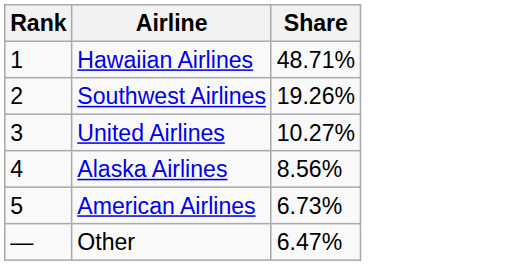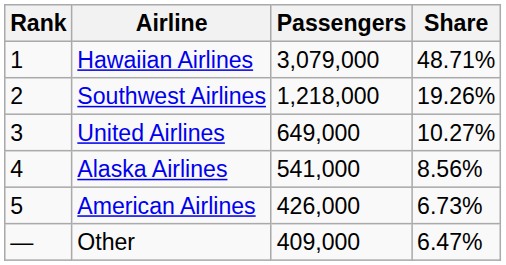+ column: Passengers | 3,079,000 | 1,218,000 | 649,000 | 541,000 | 426,000 | 409,000
